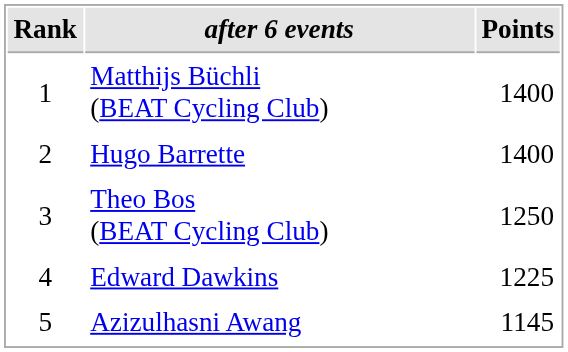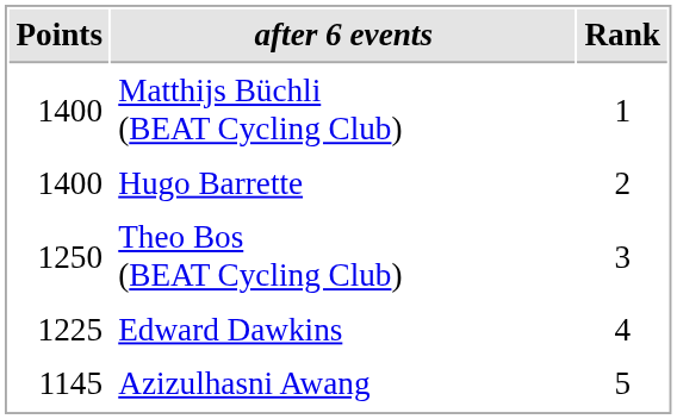columns swapped: Rank <-> Points
